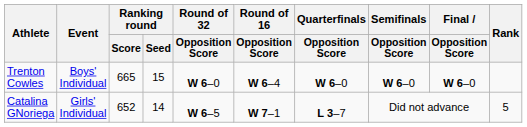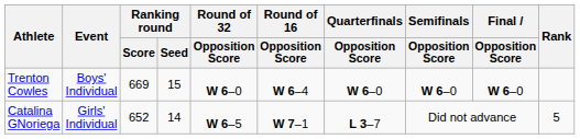Trenton Cowles | Ranking round / Score: 665 -> 669
